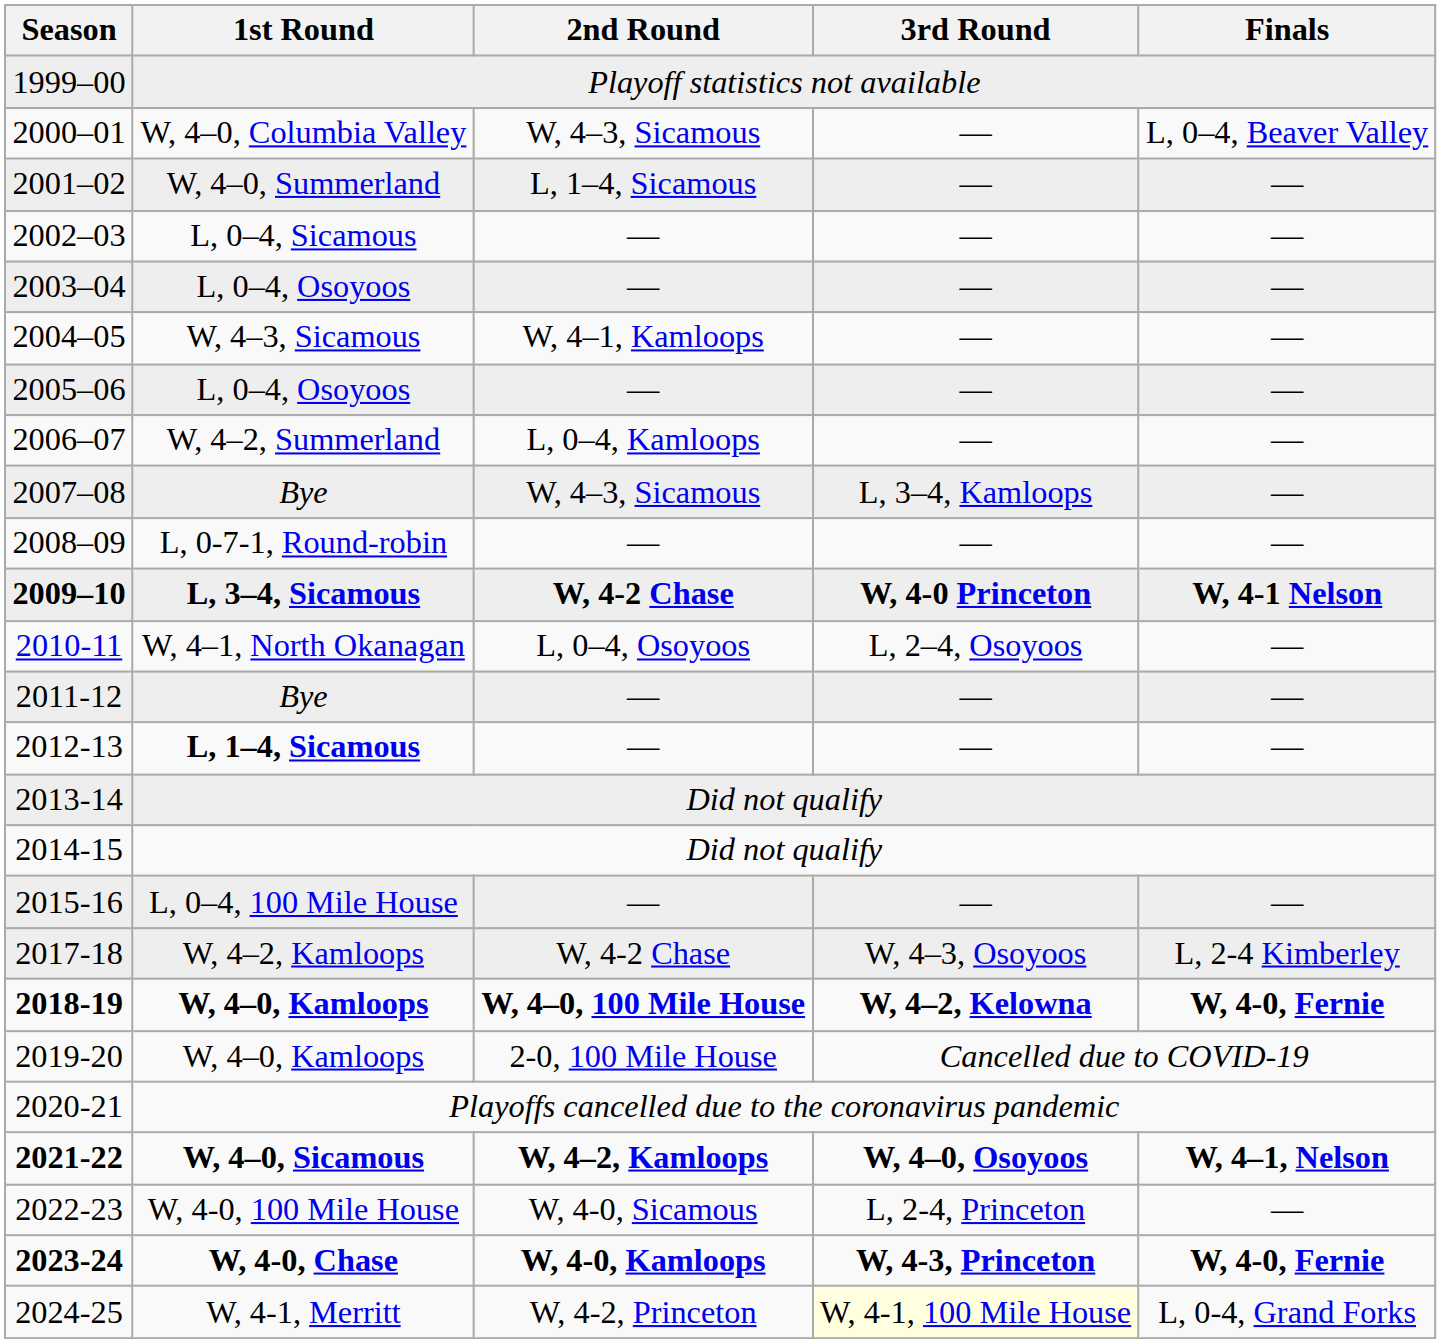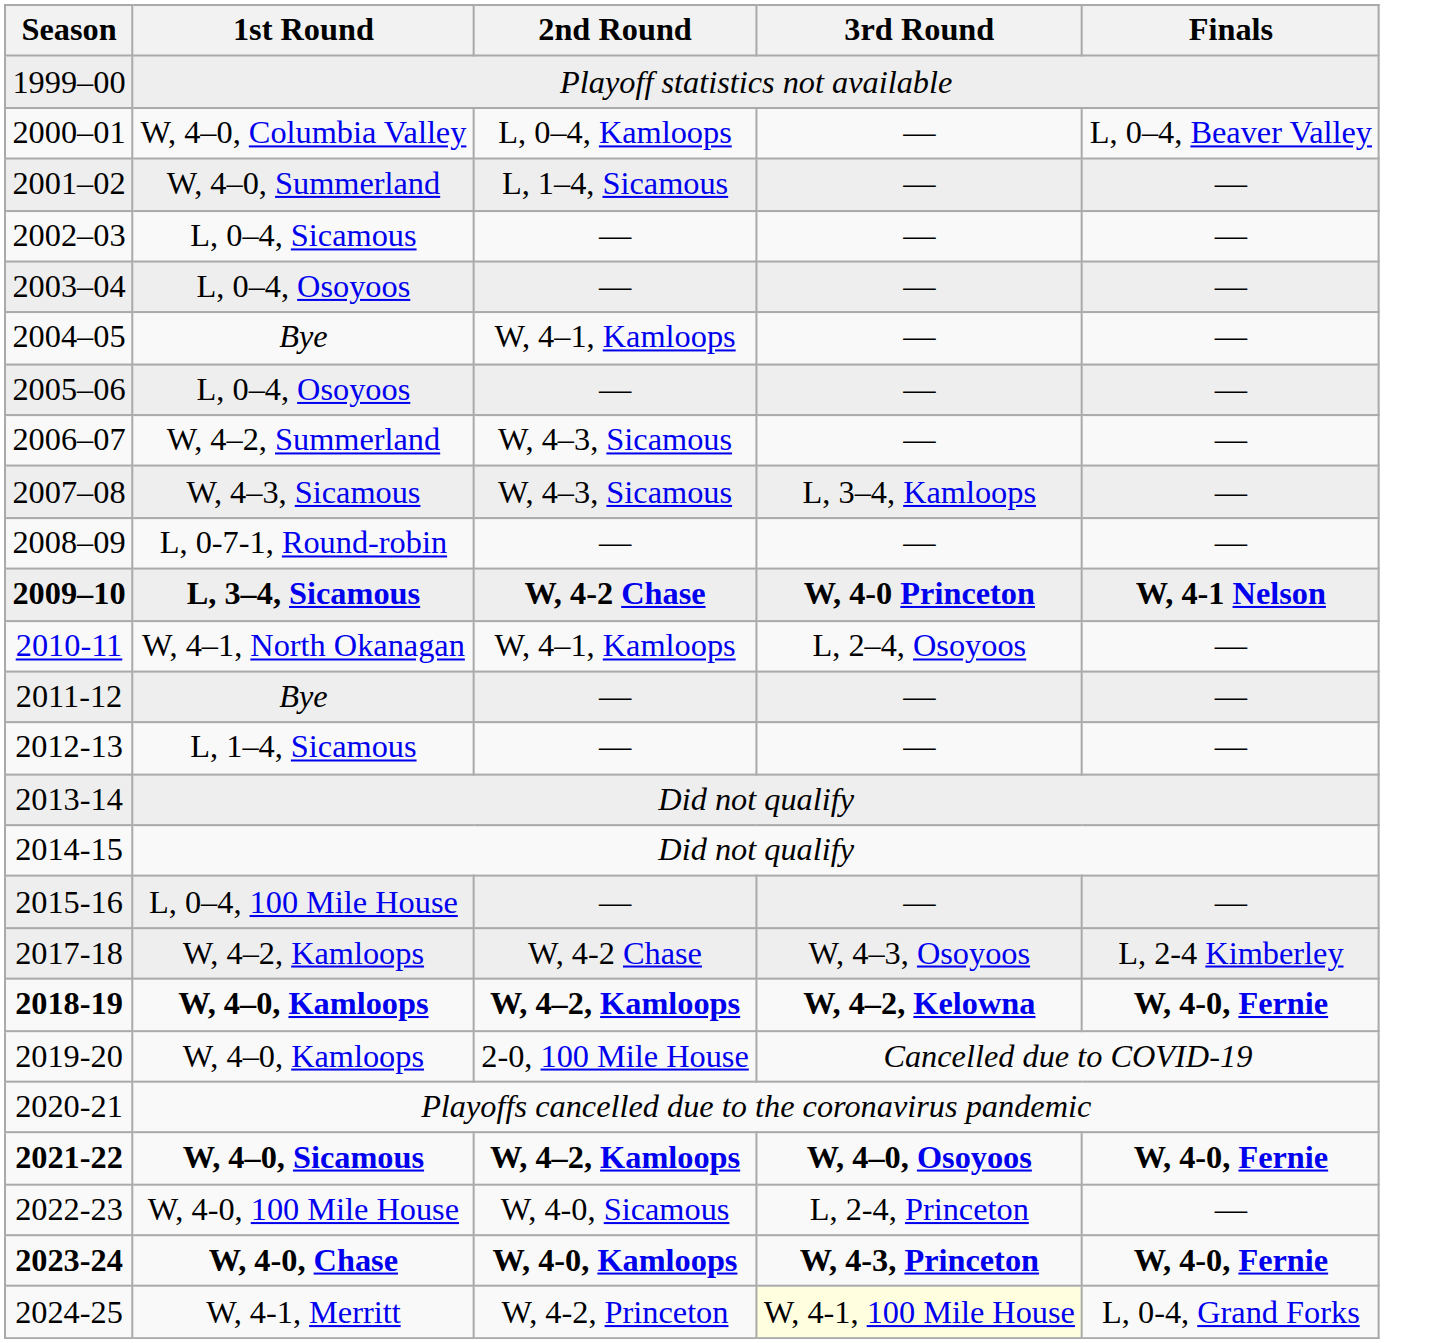2000–01 | 2nd Round: W, 4–3, Sicamous -> L, 0–4, Kamloops
2004–05 | 1st Round: W, 4–3, Sicamous -> Bye
2006–07 | 2nd Round: L, 0–4, Kamloops -> W, 4–3, Sicamous
2007–08 | 1st Round: Bye -> W, 4–3, Sicamous
2010-11 | 2nd Round: L, 0–4, Osoyoos -> W, 4–1, Kamloops
2012-13 | 1st Round: bold -> normal
2018-19 | 2nd Round: W, 4–0, 100 Mile House -> W, 4–2, Kamloops
2021-22 | Finals: W, 4–1, Nelson -> W, 4-0, Fernie
